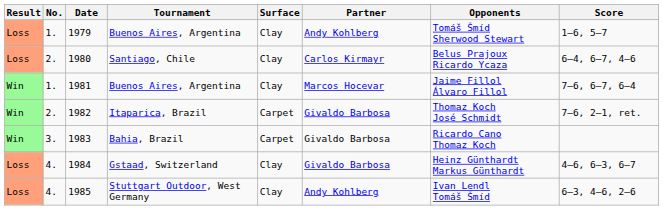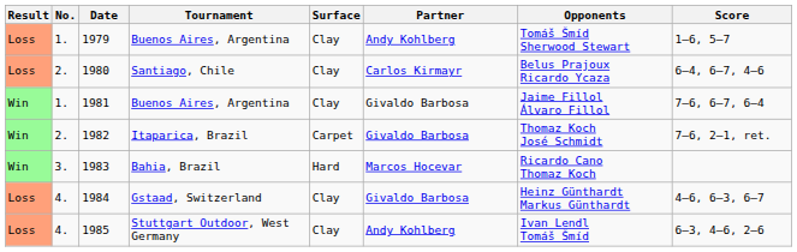1981 | Partner: Marcos Hocevar -> Givaldo Barbosa
1983 | Surface: Carpet -> Hard
1983 | Partner: Givaldo Barbosa -> Marcos Hocevar
